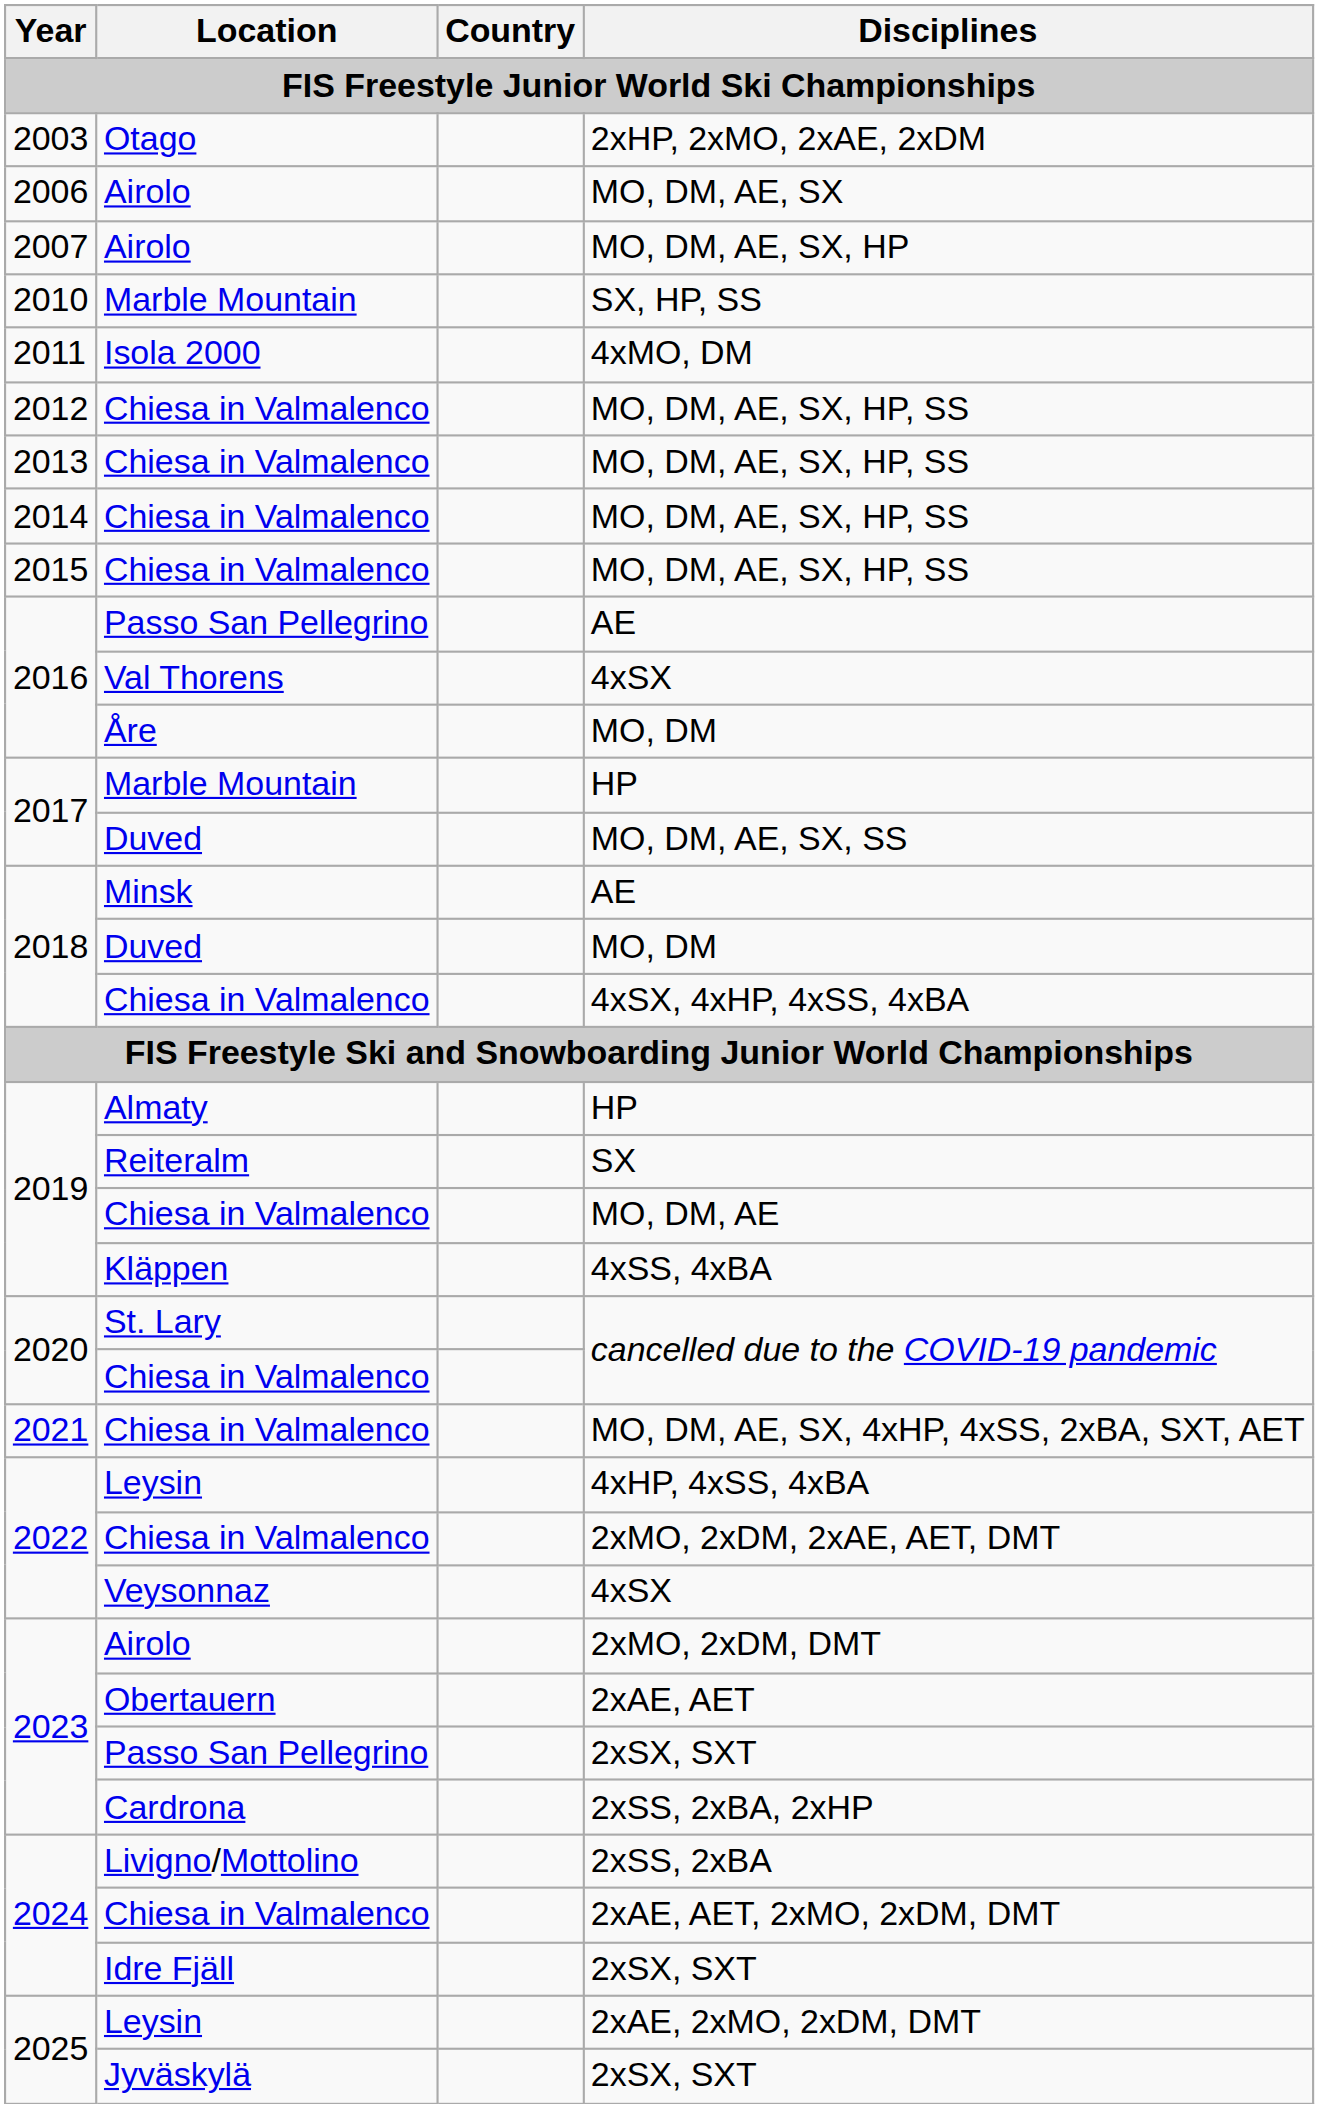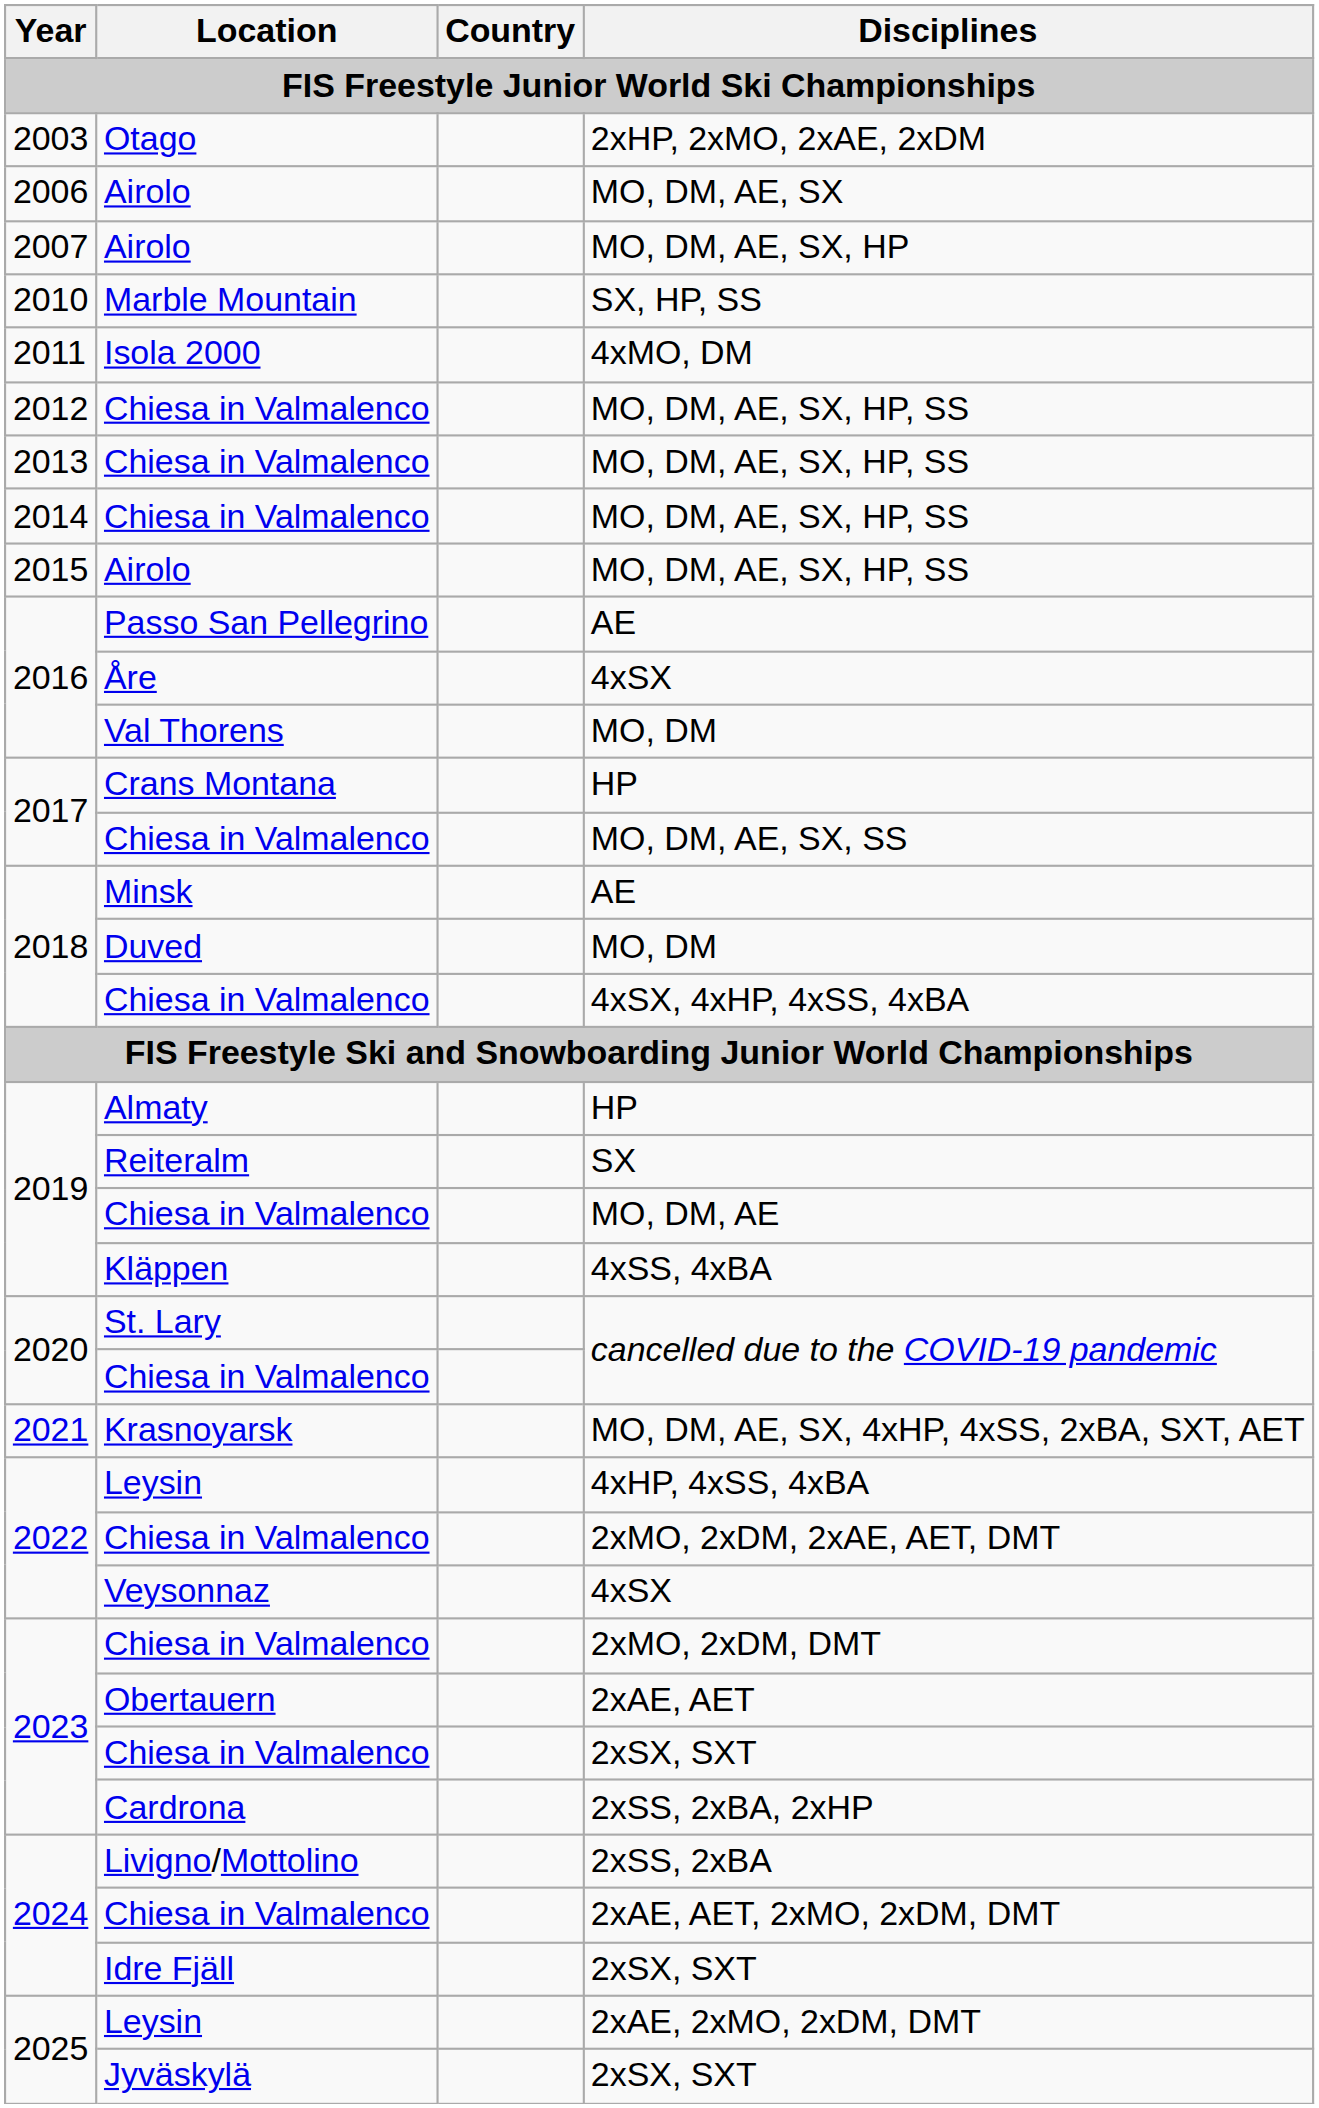2015 / MO, DM, AE, SX, HP, SS | Location: Chiesa in Valmalenco -> Airolo
2016 / 4xSX | Location: Val Thorens -> Åre
2016 / MO, DM | Location: Åre -> Val Thorens
2017 / HP | Location: Marble Mountain -> Crans Montana
MO, DM, AE, SX, SS | Location: Duved -> Chiesa in Valmalenco
MO, DM, AE, SX, 4xHP, 4xSS, 2xBA, SXT, AET | Location: Chiesa in Valmalenco -> Krasnoyarsk
2xMO, 2xDM, DMT | Location: Airolo -> Chiesa in Valmalenco
2023 / 2xSX, SXT | Location: Passo San Pellegrino -> Chiesa in Valmalenco
